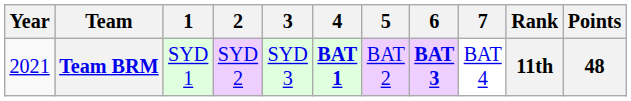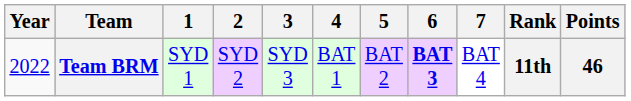Team BRM | Year: 2021 -> 2022
Team BRM | 4: bold -> normal
Team BRM | Points: 48 -> 46
